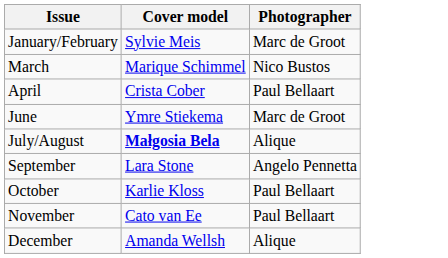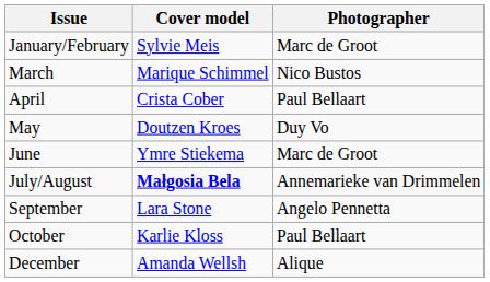+ row: May | Doutzen Kroes | Duy Vo
July/August | Photographer: Alique -> Annemarieke van Drimmelen
- row: November | Cato van Ee | Paul Bellaart
